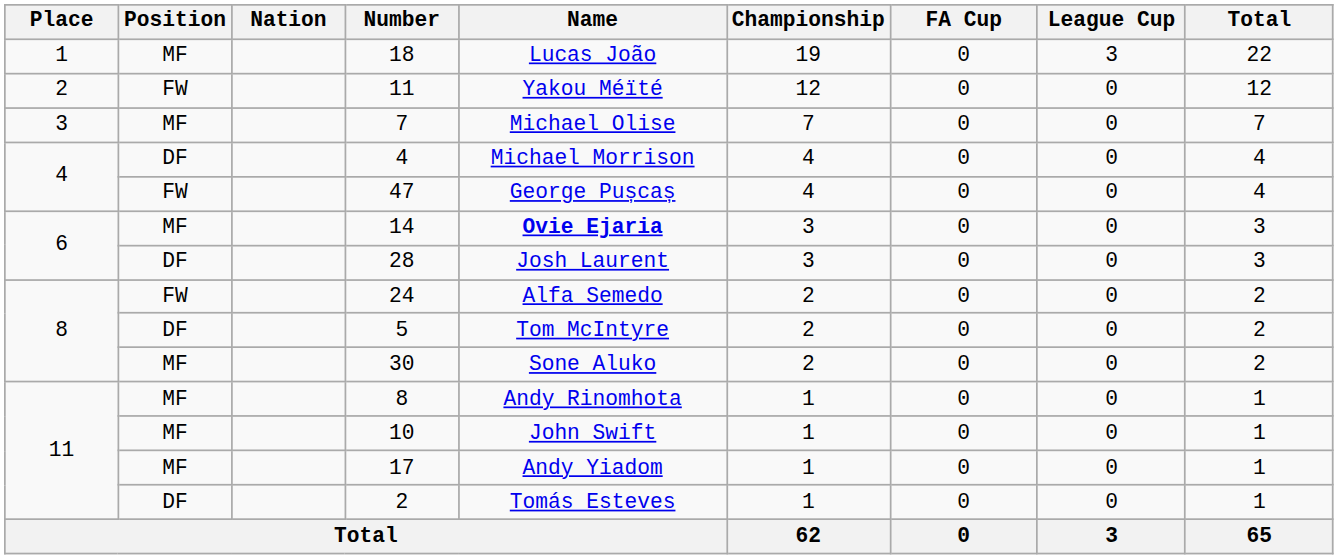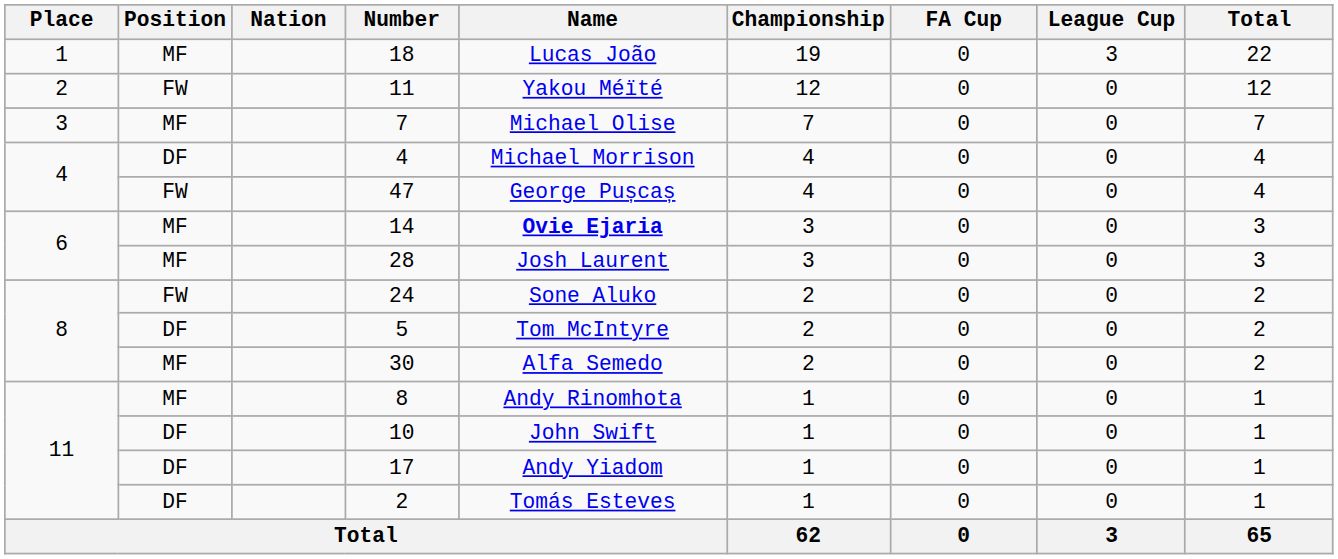28 | Position: DF -> MF
24 | Name: Alfa Semedo -> Sone Aluko
30 | Name: Sone Aluko -> Alfa Semedo
10 | Position: MF -> DF
17 | Position: MF -> DF
